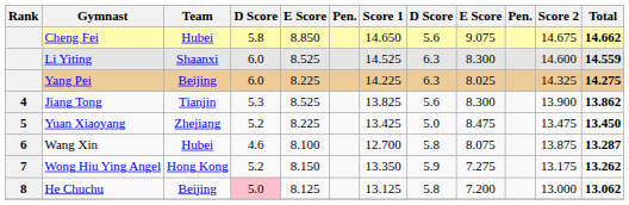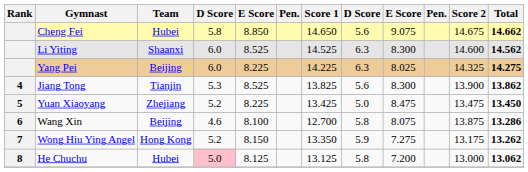Li Yiting | Total: 14.559 -> 14.562
Wang Xin | Team: Hubei -> Beijing
Wang Xin | Total: 13.287 -> 13.286
He Chuchu | Team: Beijing -> Hubei
